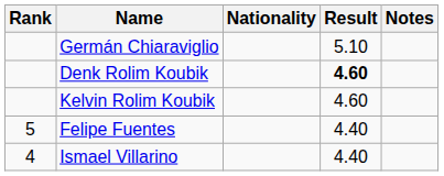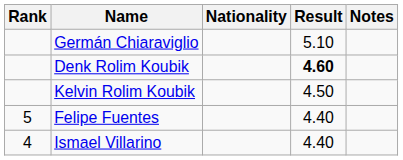Kelvin Rolim Koubik | Result: 4.60 -> 4.50
